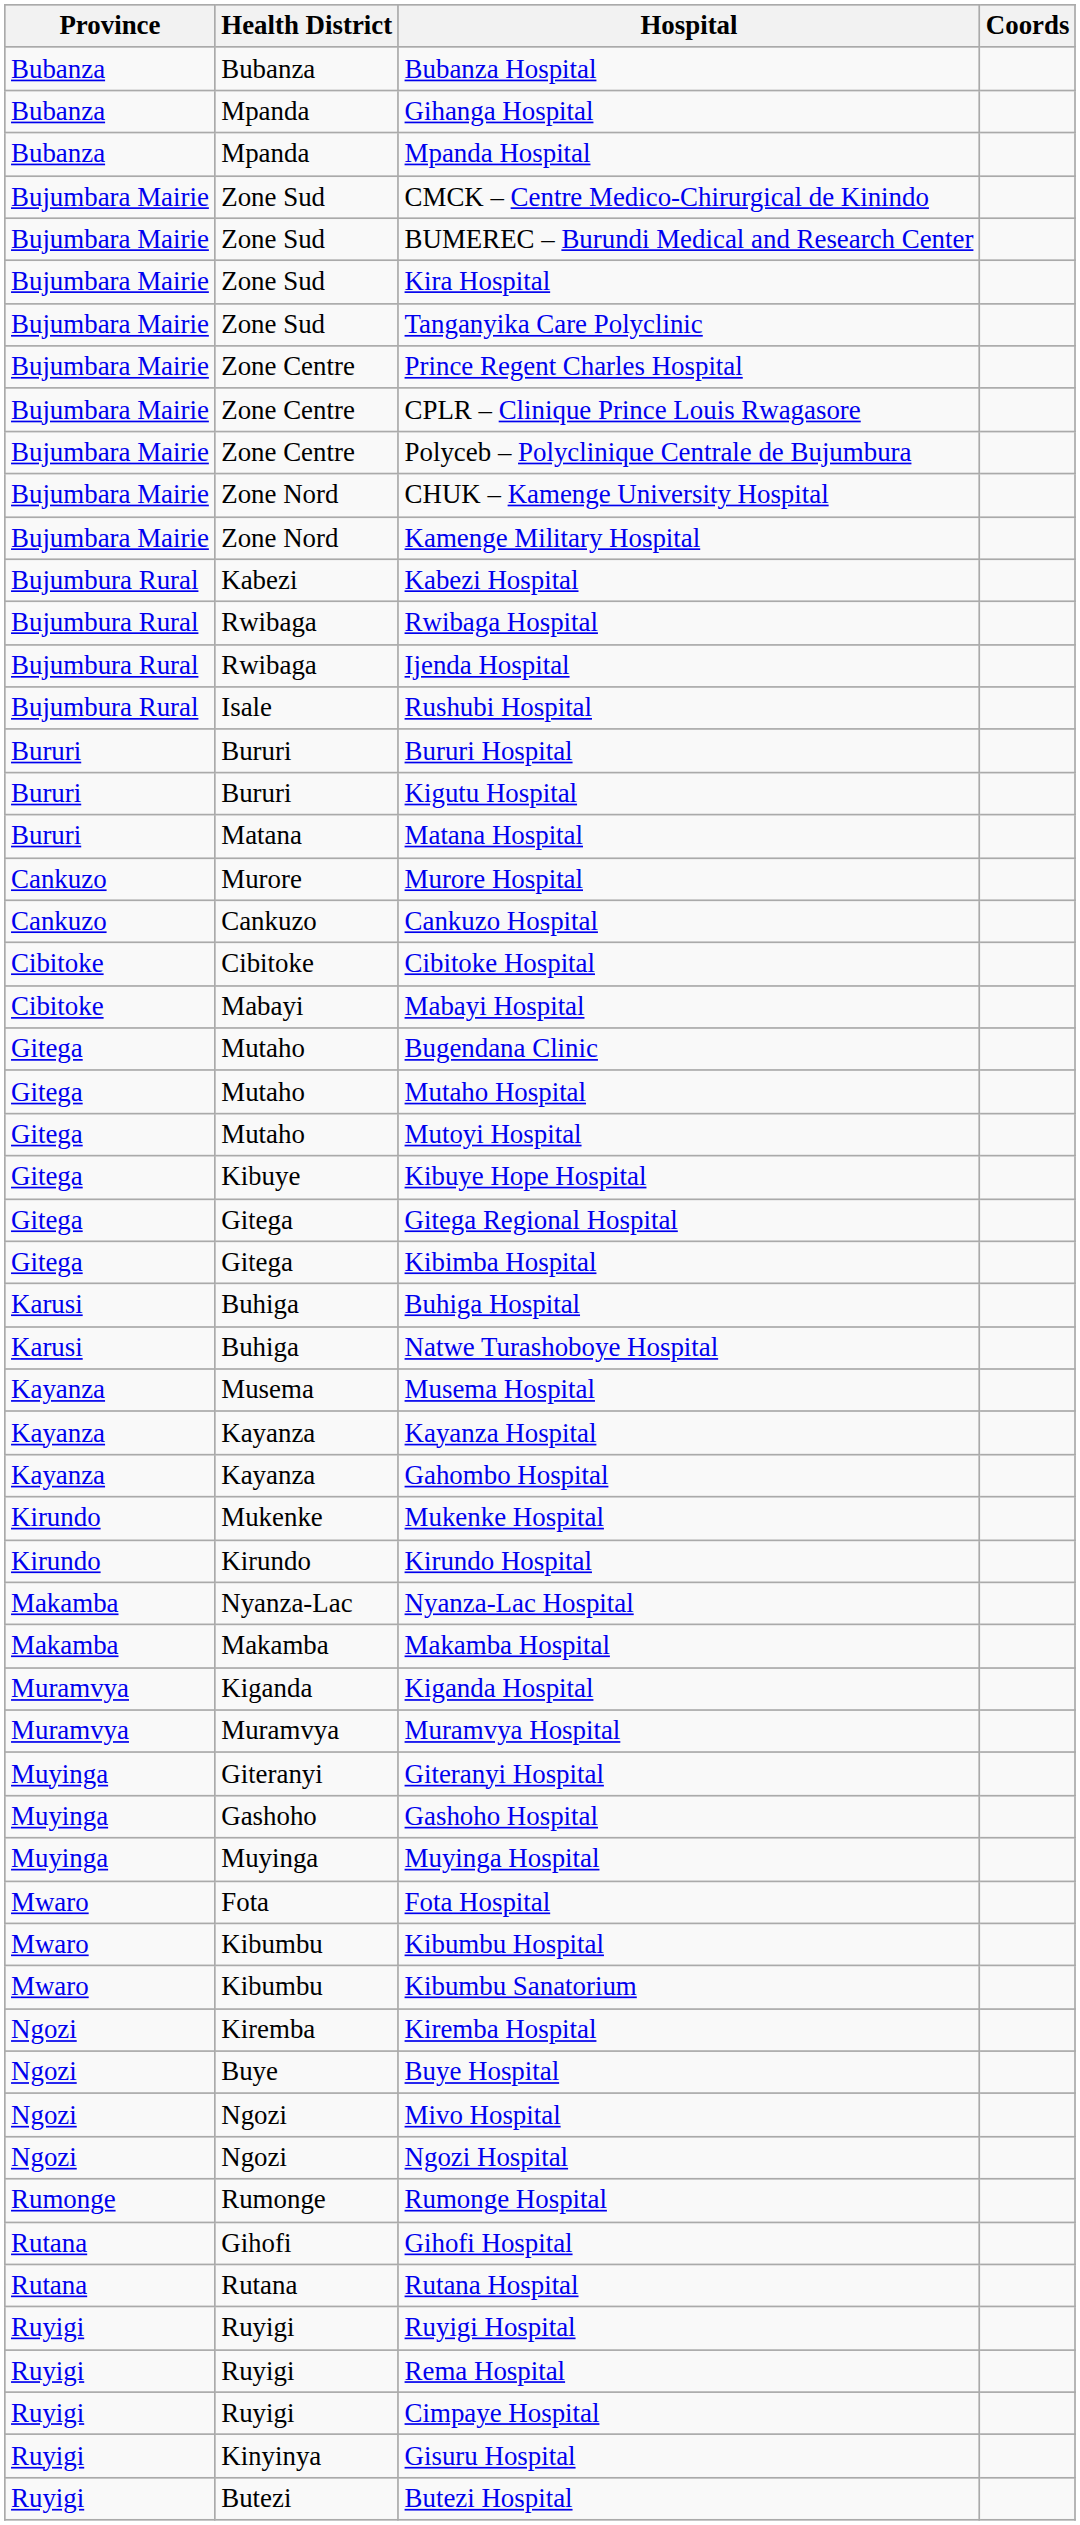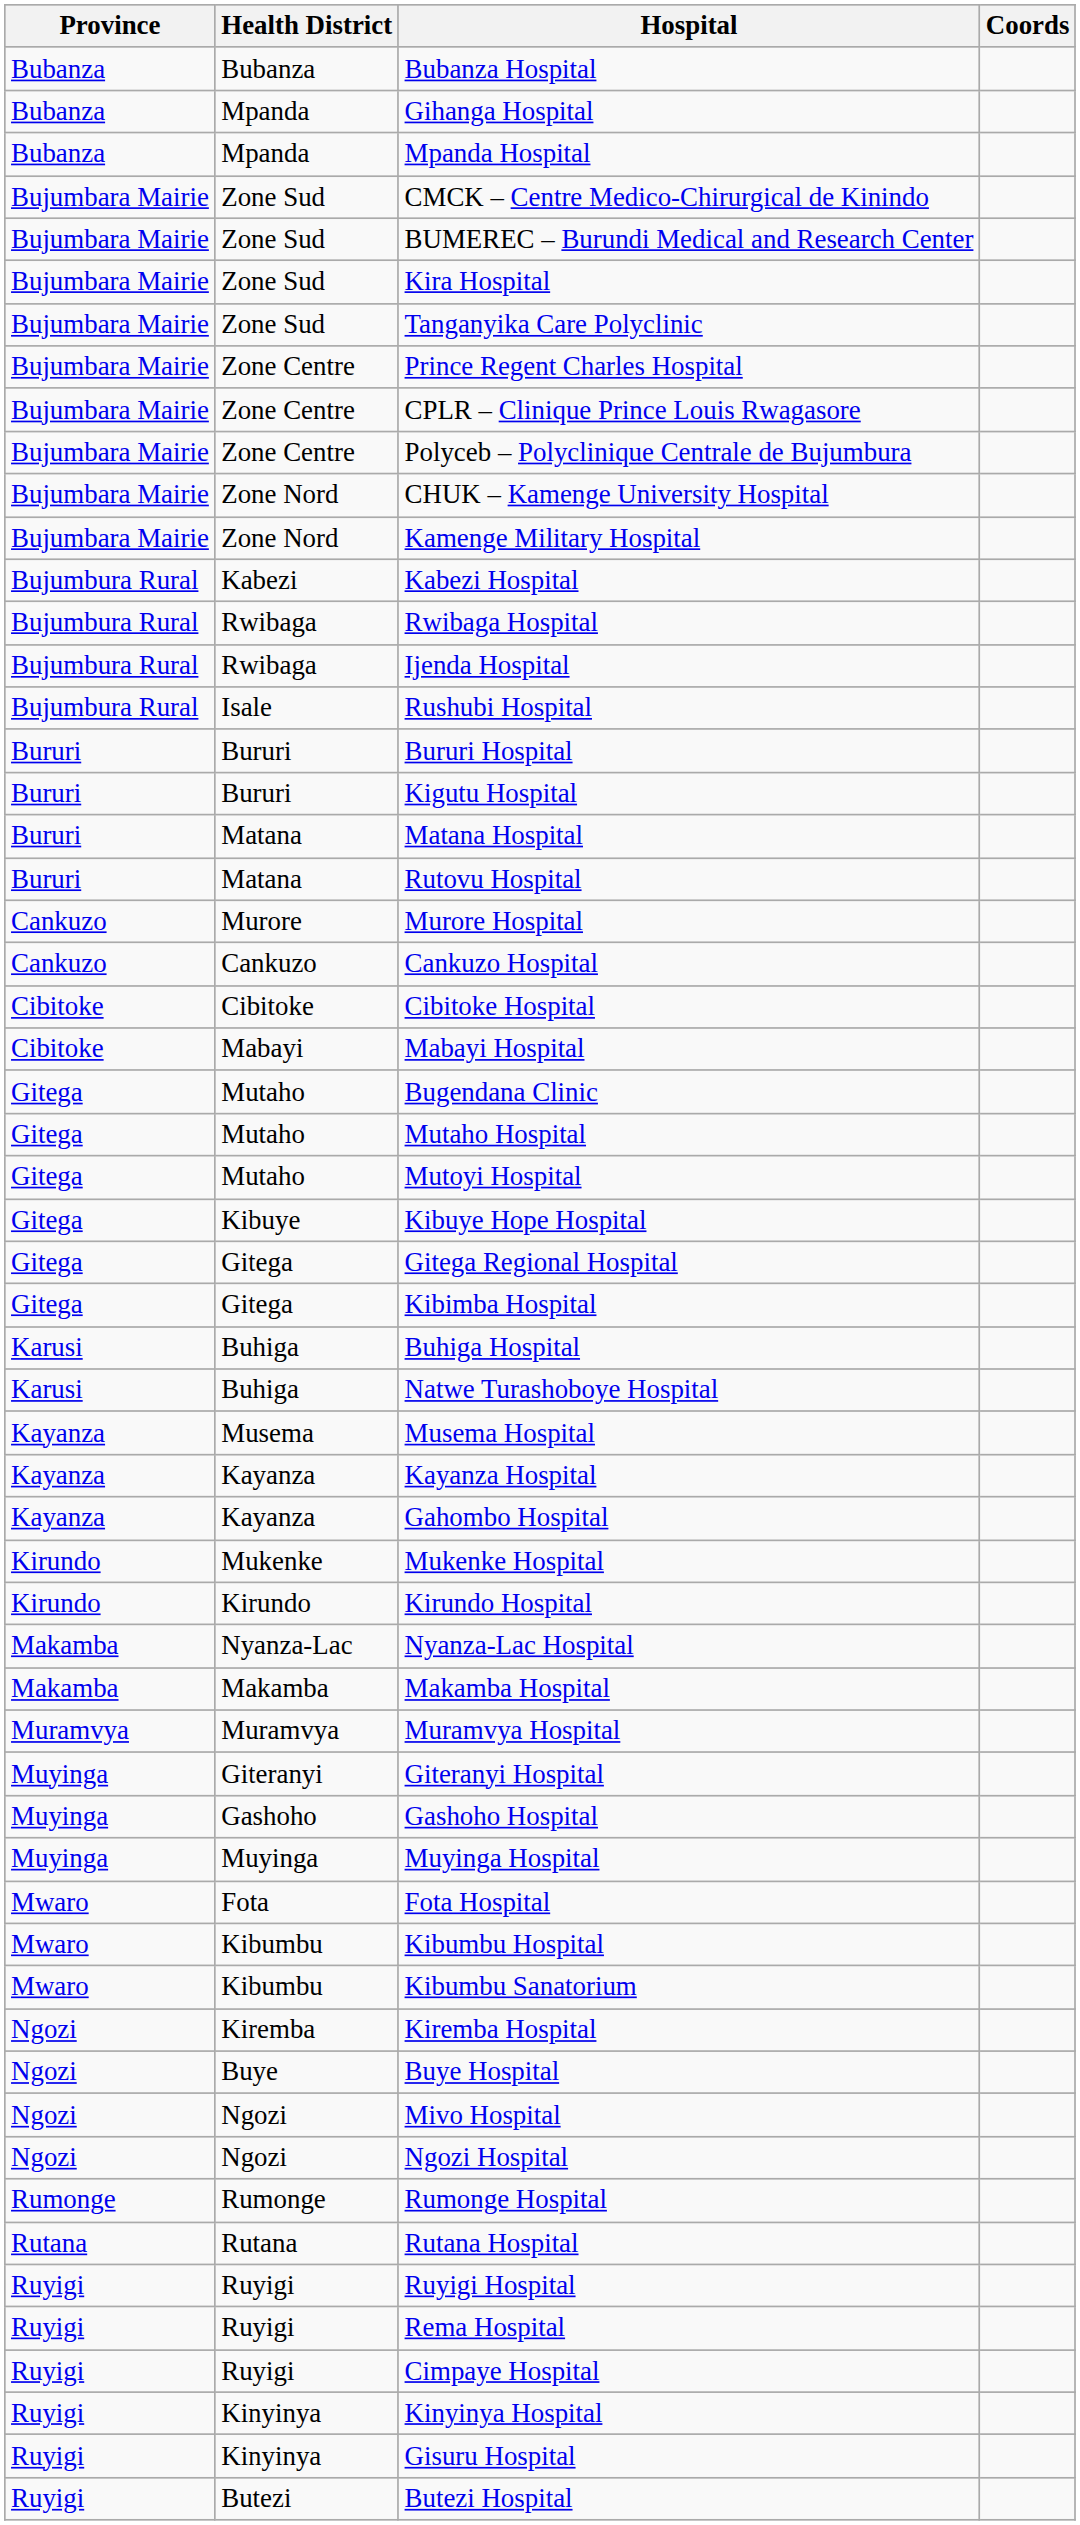+ row: Bururi | Matana | Rutovu Hospital
- row: Muramvya | Kiganda | Kiganda Hospital
- row: Rutana | Gihofi | Gihofi Hospital
+ row: Ruyigi | Kinyinya | Kinyinya Hospital
